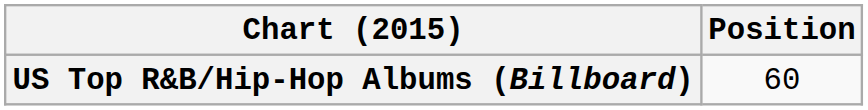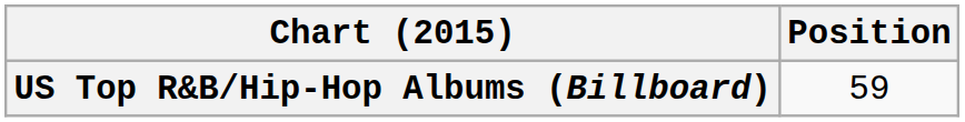US Top R&B/Hip-Hop Albums (Billboard) | Position: 60 -> 59
